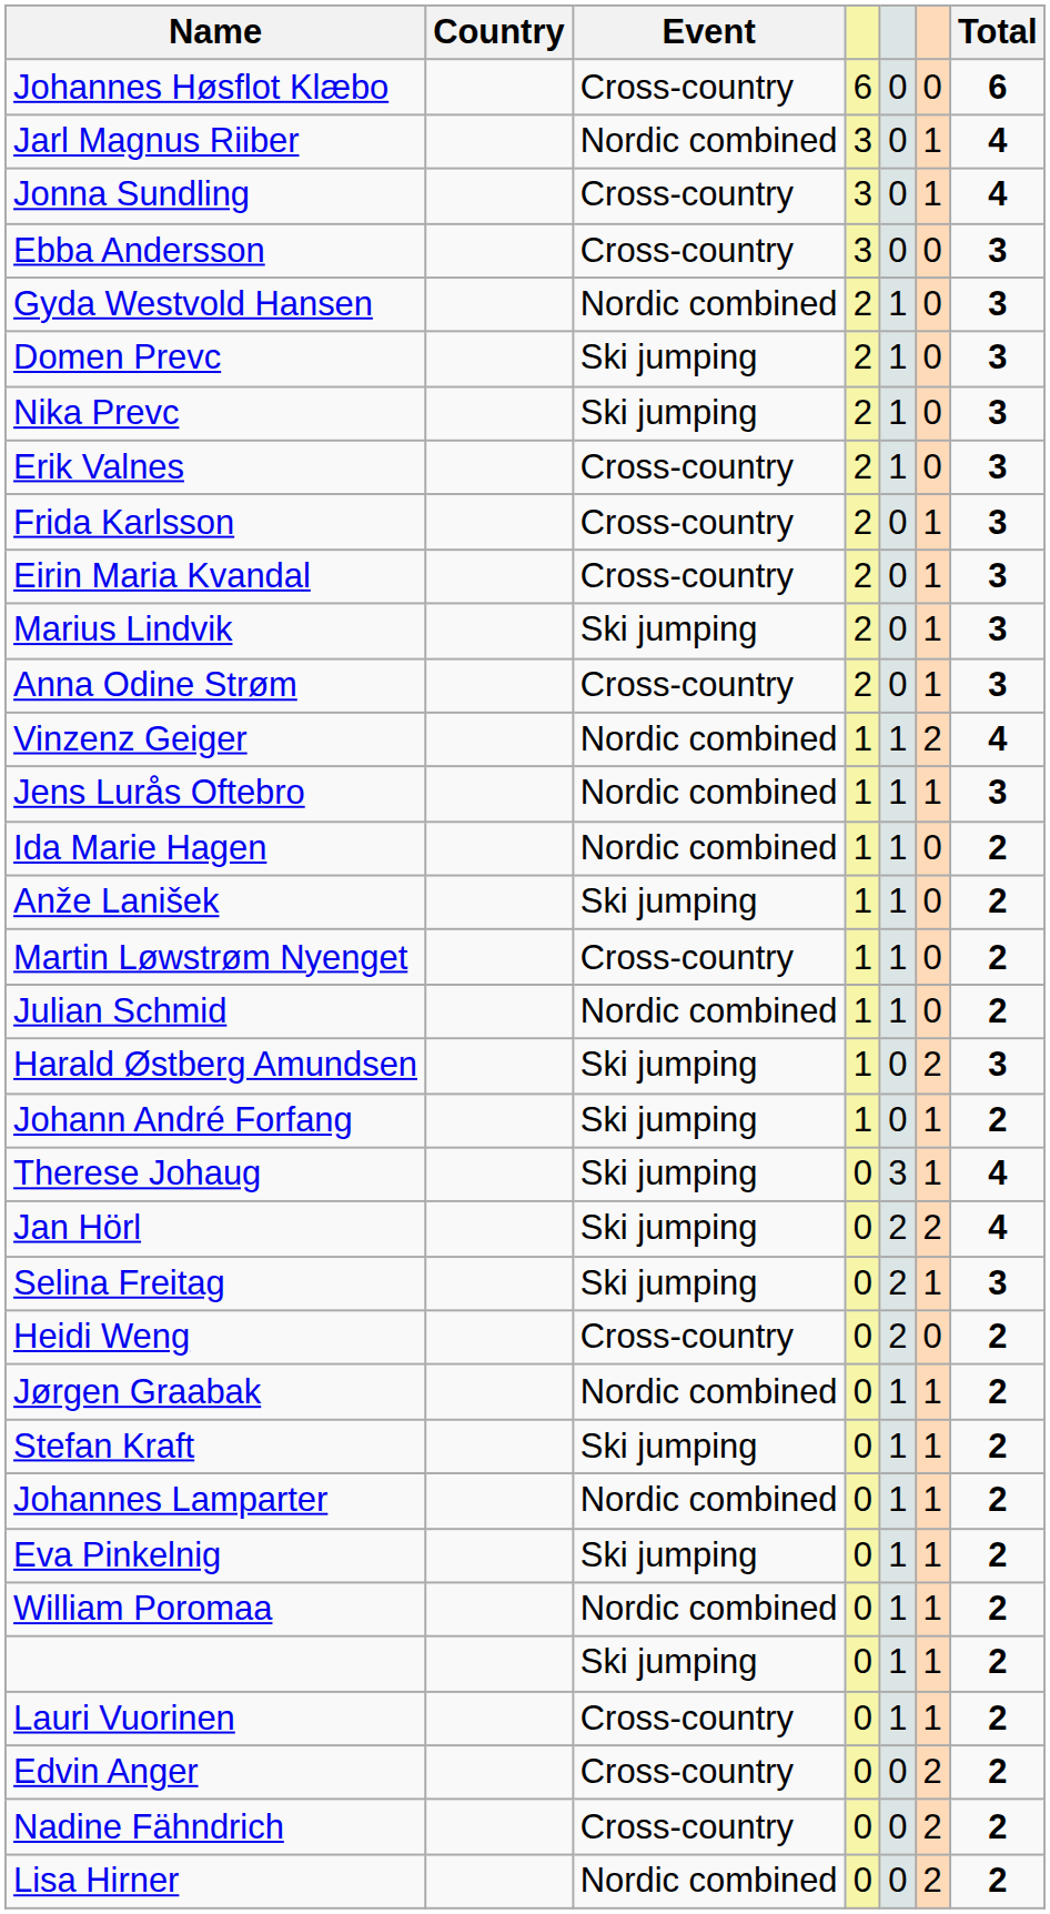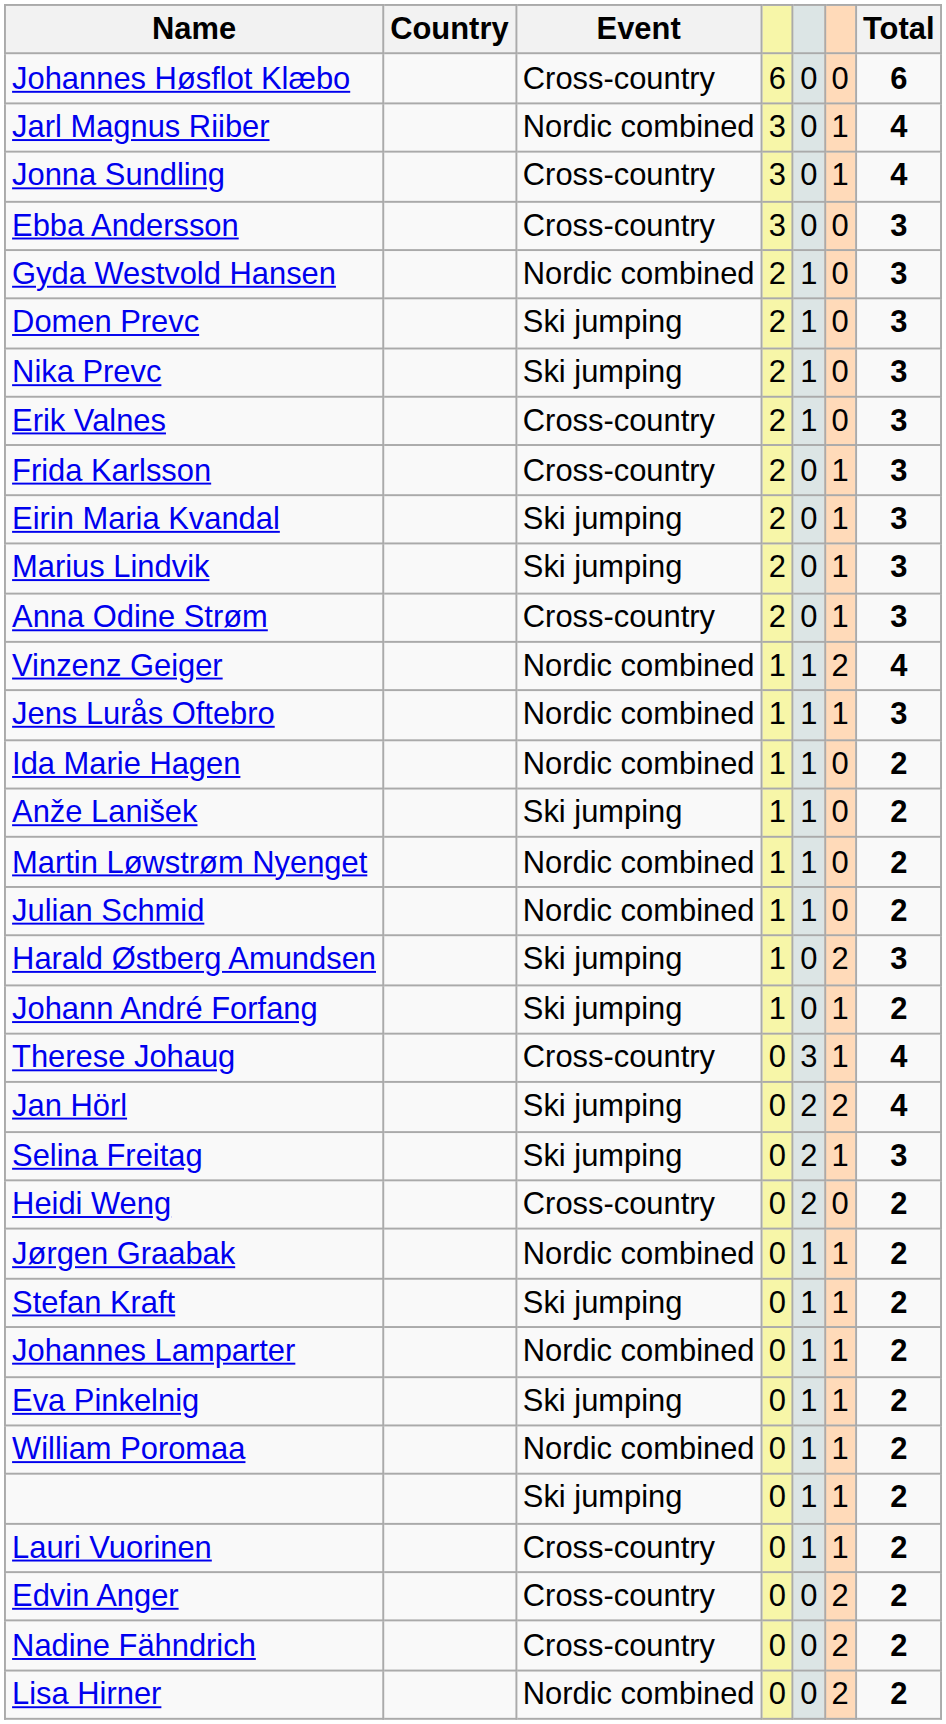Eirin Maria Kvandal | Event: Cross-country -> Ski jumping
Martin Løwstrøm Nyenget | Event: Cross-country -> Nordic combined
Therese Johaug | Event: Ski jumping -> Cross-country
